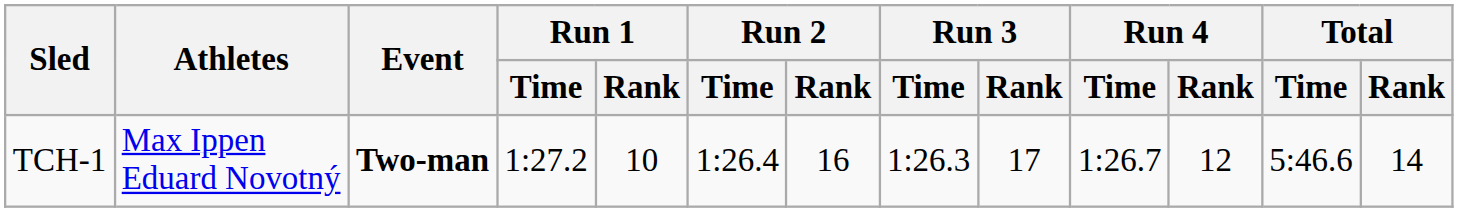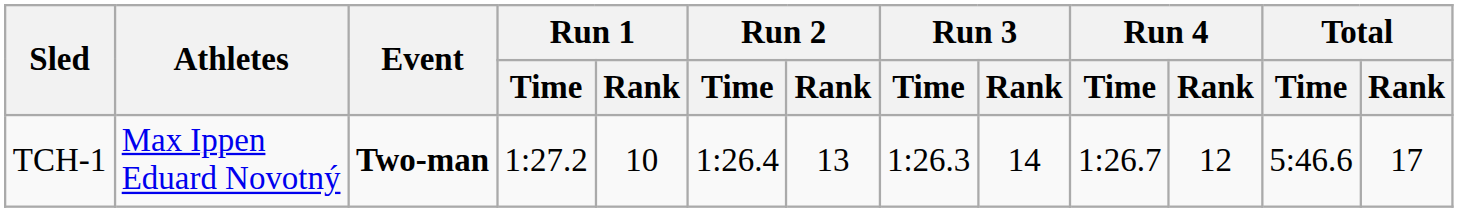TCH-1 | Run 2 / Rank: 16 -> 13
TCH-1 | Run 3 / Rank: 17 -> 14
TCH-1 | Total / Rank: 14 -> 17
